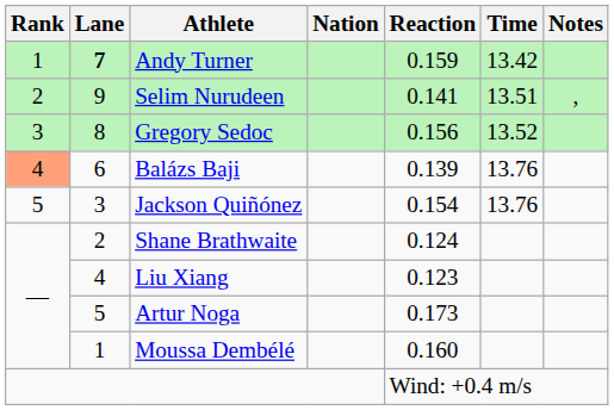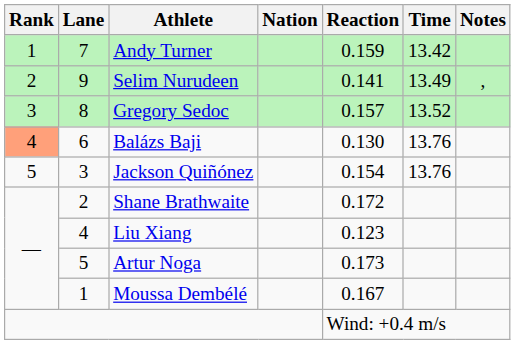Andy Turner | Lane: bold -> normal
Selim Nurudeen | Time: 13.51 -> 13.49
Gregory Sedoc | Reaction: 0.156 -> 0.157
Balázs Baji | Reaction: 0.139 -> 0.130
Shane Brathwaite | Reaction: 0.124 -> 0.172
Moussa Dembélé | Reaction: 0.160 -> 0.167
